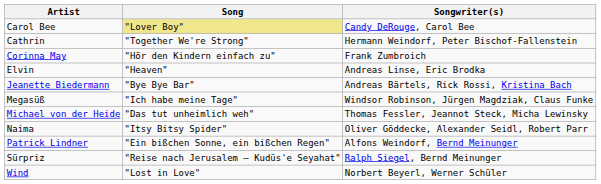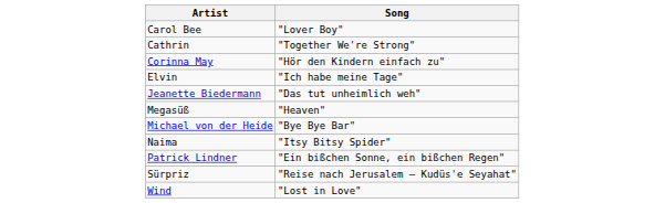- column: Songwriter(s) | Candy DeRouge, Carol Bee | Hermann Weindorf, Peter Bischof-Fallenstein | Frank Zumbroich | Andreas Linse, Eric Brodka | Andreas Bärtels, Rick Rossi, Kristina Bach | Windsor Robinson, Jürgen Magdziak, Claus Funke | Thomas Fessler, Jeannot Steck, Micha Lewinsky | Oliver Göddecke, Alexander Seidl, Robert Parr | Alfons Weindorf, Bernd Meinunger | Ralph Siegel, Bernd Meinunger | Norbert Beyerl, Werner Schüler
Carol Bee | Song: khaki background -> no background
Elvin | Song: "Heaven" -> "Ich habe meine Tage"
Jeanette Biedermann | Song: "Bye Bye Bar" -> "Das tut unheimlich weh"
Megasüß | Song: "Ich habe meine Tage" -> "Heaven"
Michael von der Heide | Song: "Das tut unheimlich weh" -> "Bye Bye Bar"
